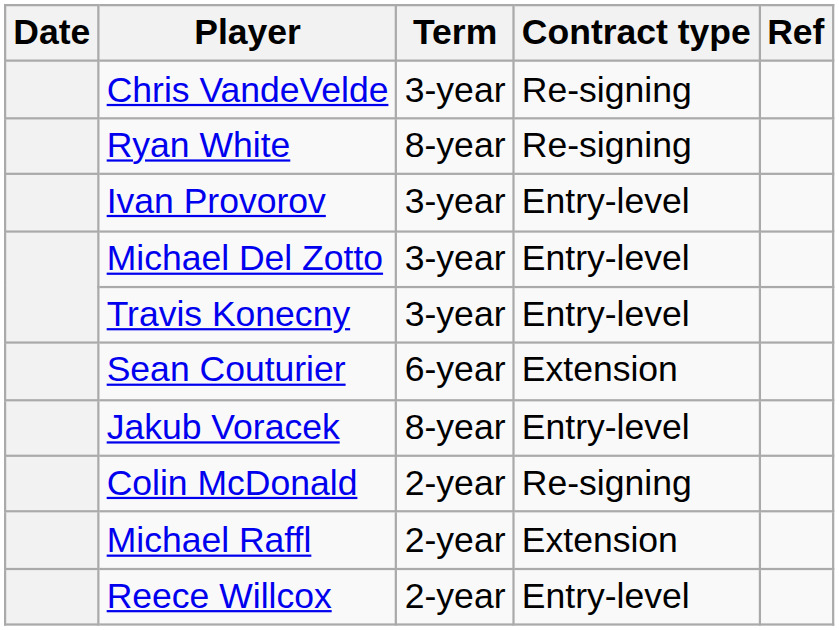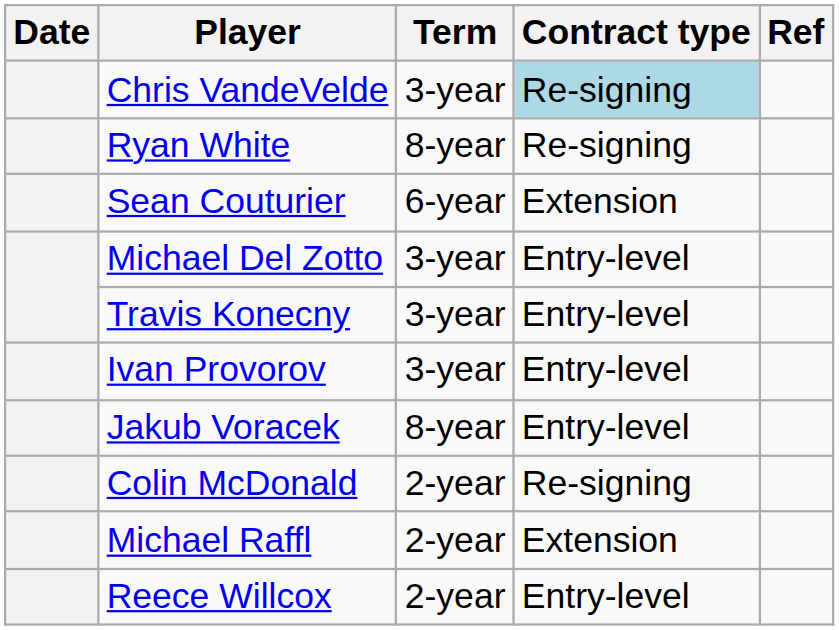Chris VandeVelde | Contract type: no background -> lightblue background
rows swapped: Ivan Provorov <-> Sean Couturier
